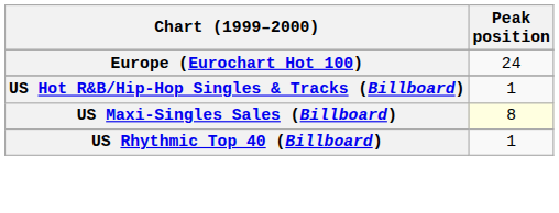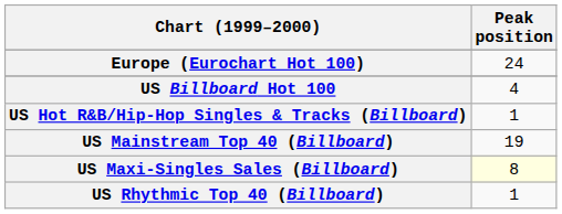+ row: US Billboard Hot 100 | 4
+ row: US Mainstream Top 40 (Billboard) | 19
